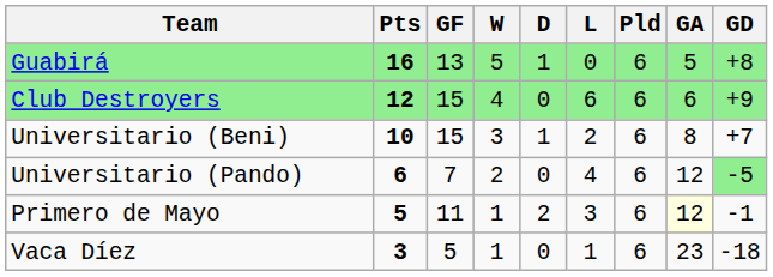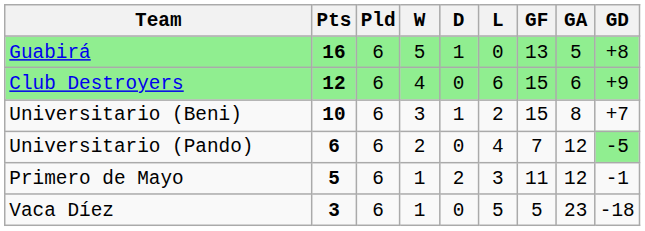columns swapped: Pld <-> GF
Primero de Mayo | GA: lightyellow background -> no background
Vaca Díez | L: 1 -> 5
